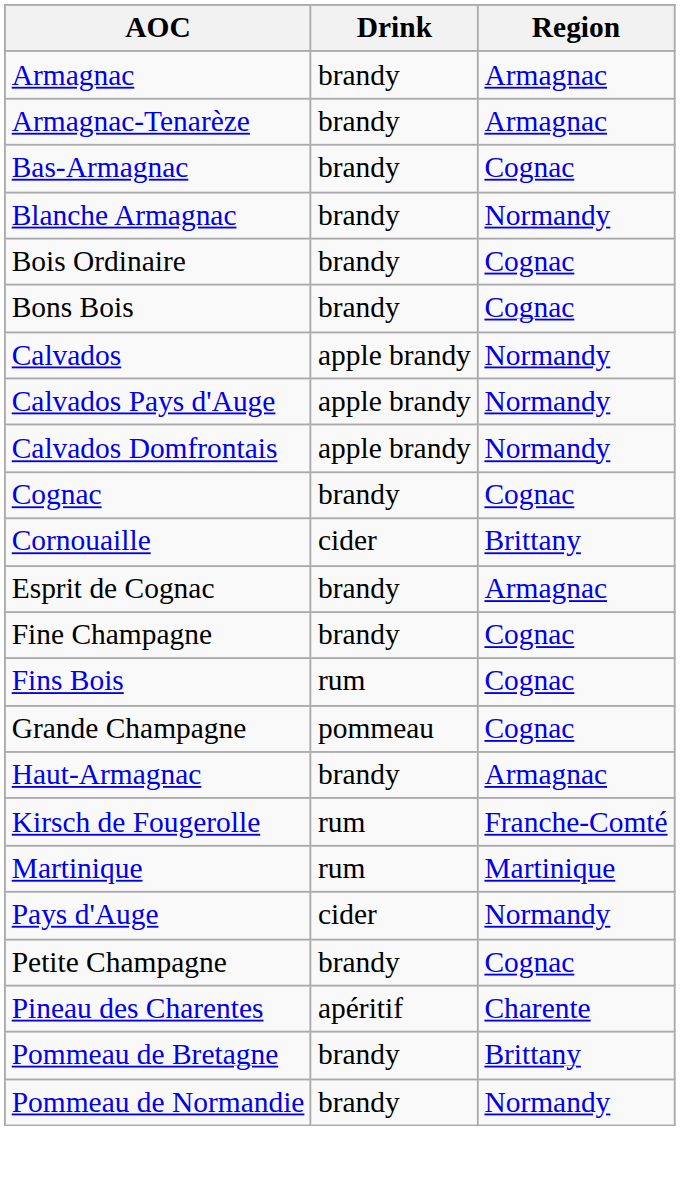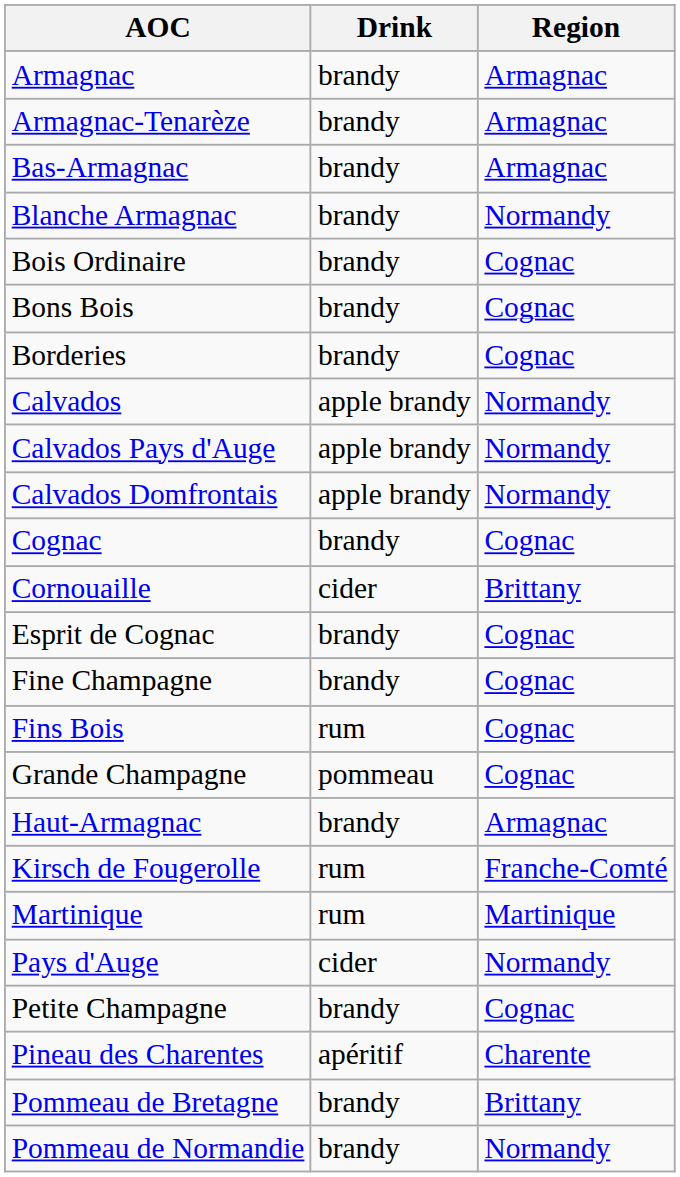Bas-Armagnac | Region: Cognac -> Armagnac
+ row: Borderies | brandy | Cognac
Esprit de Cognac | Region: Armagnac -> Cognac
